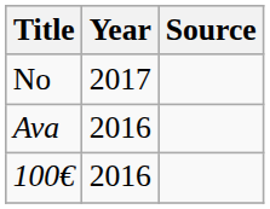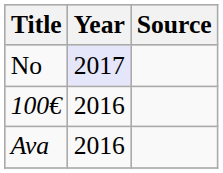No | Year: no background -> lavender background
rows swapped: Ava <-> 100€
